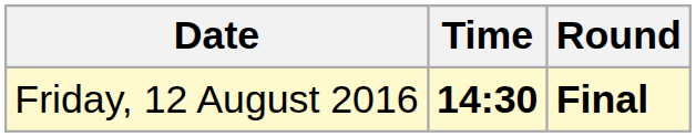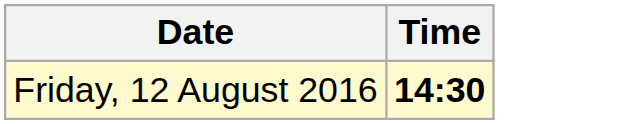- column: Round | Final
